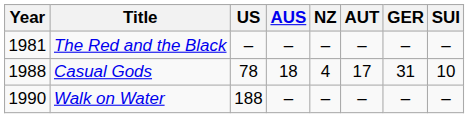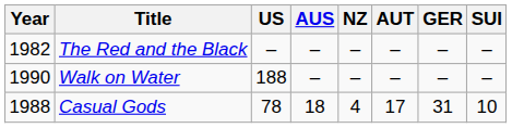The Red and the Black | Year: 1981 -> 1982
rows swapped: Casual Gods <-> Walk on Water
